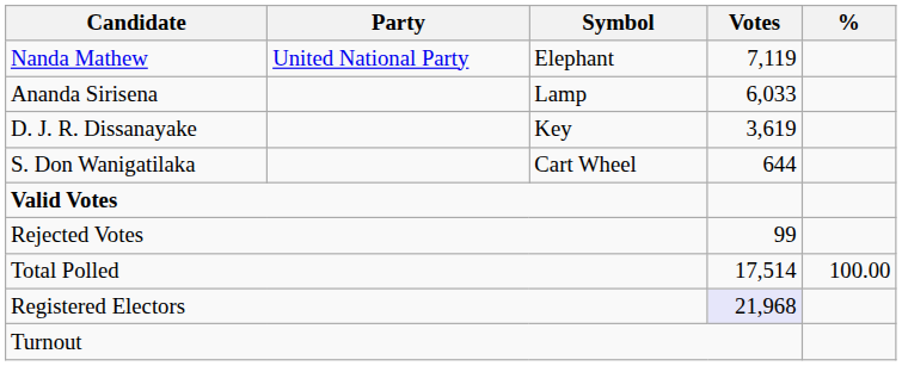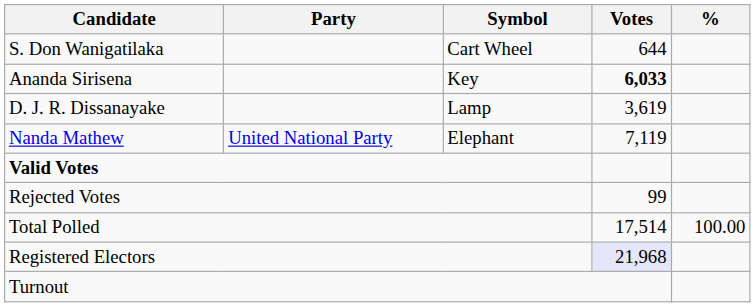rows swapped: Nanda Mathew <-> S. Don Wanigatilaka
Ananda Sirisena | Symbol: Lamp -> Key
Ananda Sirisena | Votes: normal -> bold
D. J. R. Dissanayake | Symbol: Key -> Lamp
